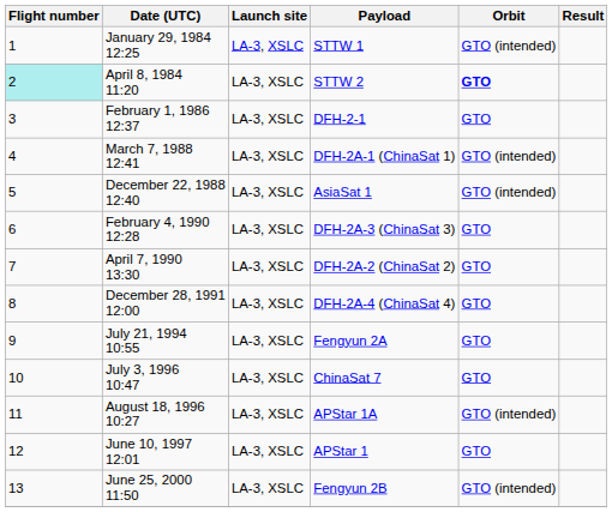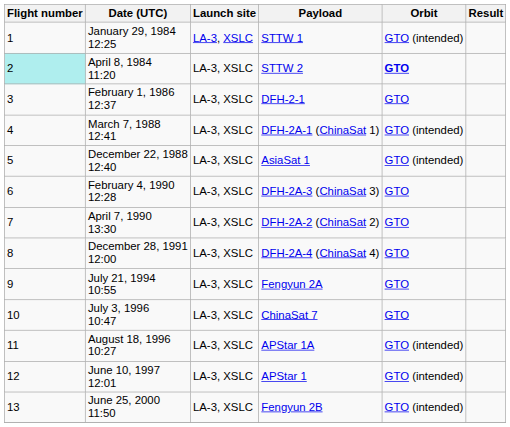June 10, 1997 12:01 | Orbit: GTO -> GTO (intended)
